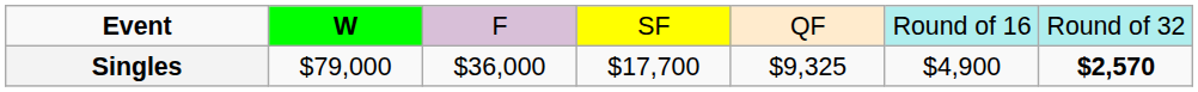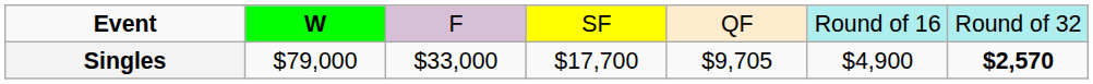Singles | column 3: $36,000 -> $33,000
Singles | column 5: $9,325 -> $9,705
